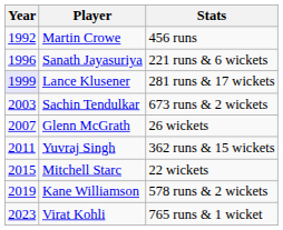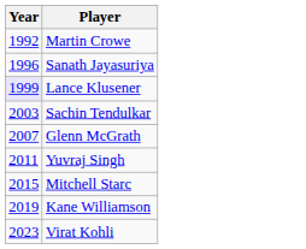- column: Stats | 456 runs | 221 runs & 6 wickets | 281 runs & 17 wickets | 673 runs & 2 wickets | 26 wickets | 362 runs & 15 wickets | 22 wickets | 578 runs & 2 wickets | 765 runs & 1 wicket
